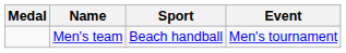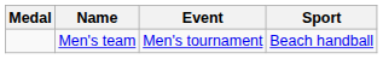columns swapped: Sport <-> Event
